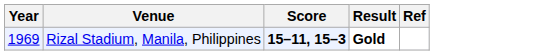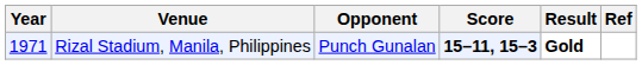+ column: Opponent | Punch Gunalan
Rizal Stadium, Manila, Philippines | Year: 1969 -> 1971
